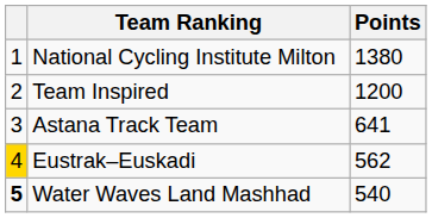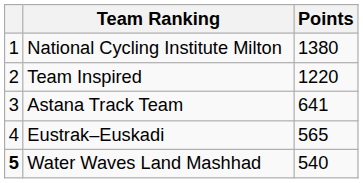Team Inspired | Points: 1200 -> 1220
Eustrak–Euskadi | column 1: gold background -> no background
Eustrak–Euskadi | Points: 562 -> 565
